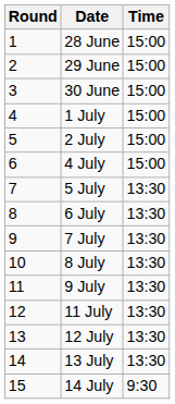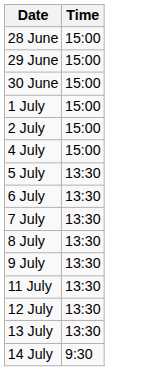- column: Round | 1 | 2 | 3 | 4 | 5 | 6 | 7 | 8 | 9 | 10 | 11 | 12 | 13 | 14 | 15
